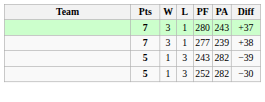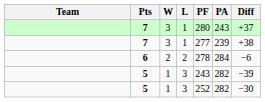+ row: 6 | 2 | 2 | 278 | 284 | −6
